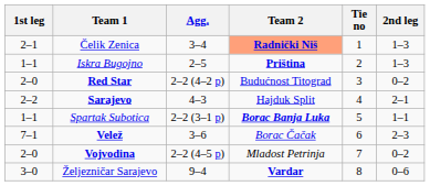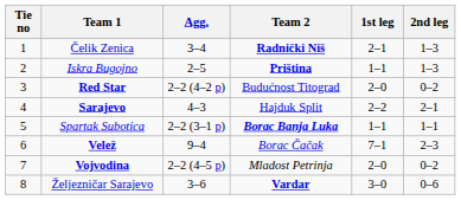columns swapped: Tie no <-> 1st leg
Čelik Zenica | Team 2: lightsalmon background -> no background
Velež | Agg.: 3–6 -> 9–4
Željezničar Sarajevo | Agg.: 9–4 -> 3–6
